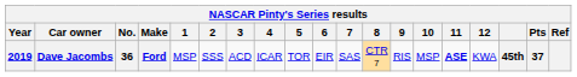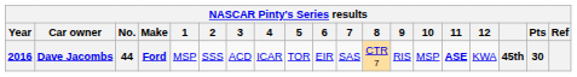Dave Jacombs | Year: 2019 -> 2016
Dave Jacombs | No.: 36 -> 44
Dave Jacombs | Pts: 37 -> 30
